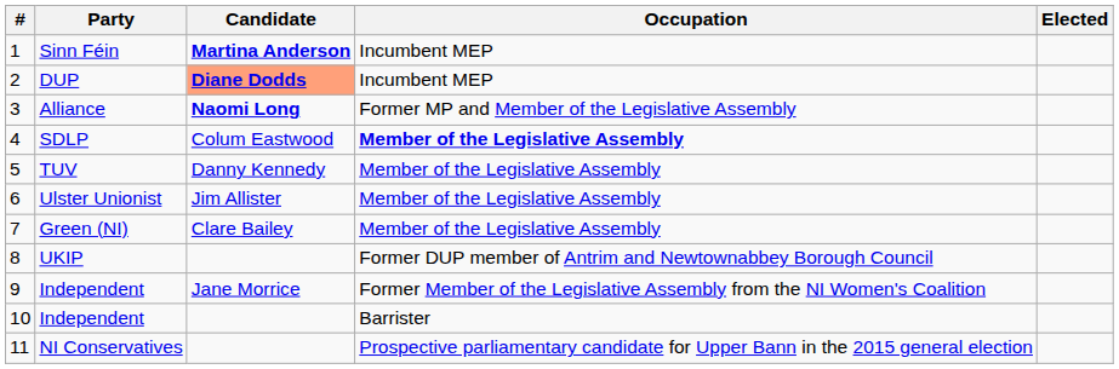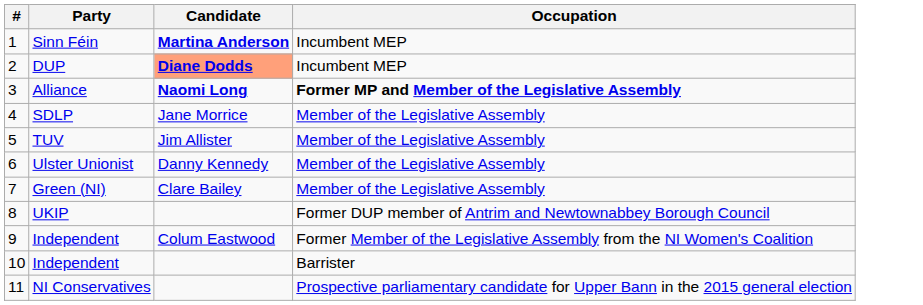- column: Elected
Alliance | Occupation: normal -> bold
SDLP | Candidate: Colum Eastwood -> Jane Morrice
SDLP | Occupation: bold -> normal
TUV | Candidate: Danny Kennedy -> Jim Allister
Ulster Unionist | Candidate: Jim Allister -> Danny Kennedy
9 / Independent | Candidate: Jane Morrice -> Colum Eastwood
